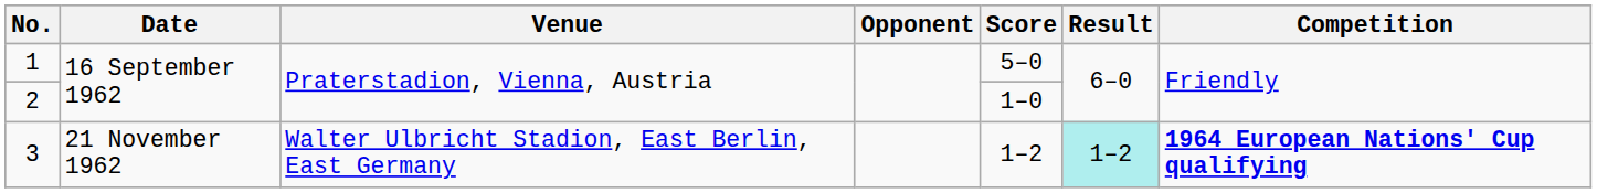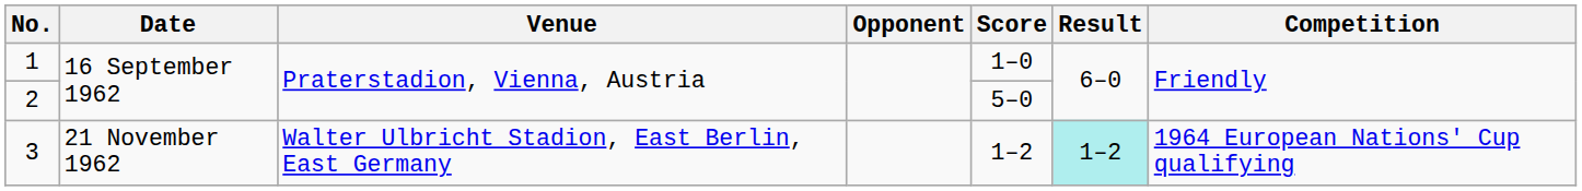1 | Score: 5–0 -> 1–0
2 | Score: 1–0 -> 5–0
3 | Competition: bold -> normal
